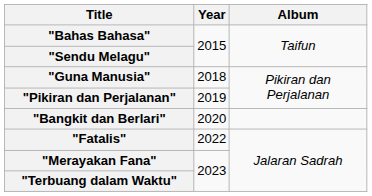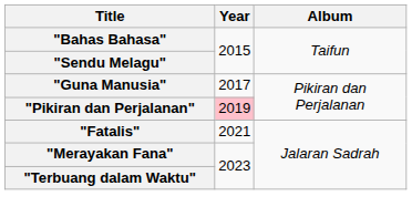"Guna Manusia" | Year: 2018 -> 2017
"Pikiran dan Perjalanan" | Year: no background -> pink background
- row: "Bangkit dan Berlari" | 2020
"Fatalis" | Year: 2022 -> 2021
